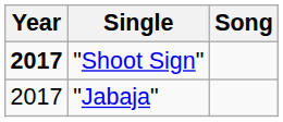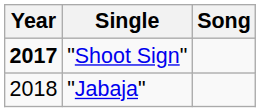"Jabaja" | Year: 2017 -> 2018
